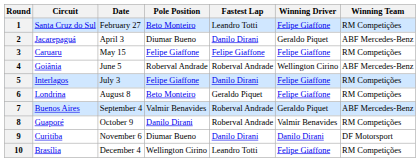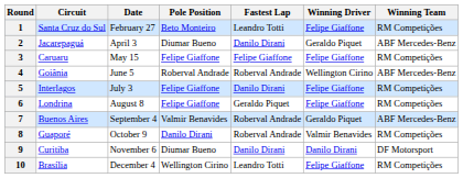6 | Pole Position: Beto Monteiro -> Felipe Giaffone
